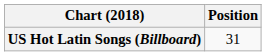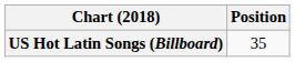US Hot Latin Songs (Billboard) | Position: 31 -> 35
